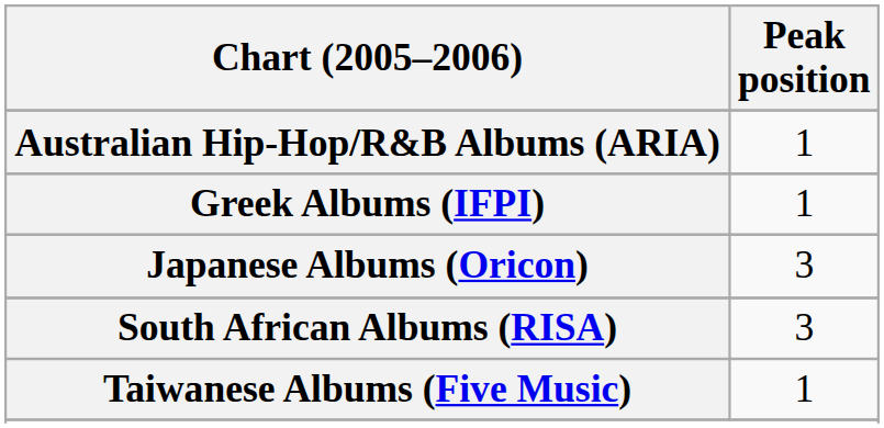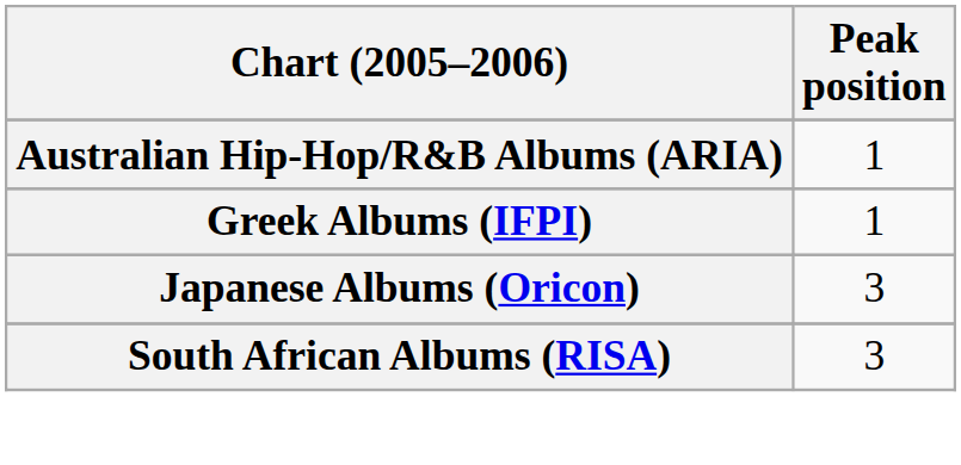- row: Taiwanese Albums (Five Music) | 1
